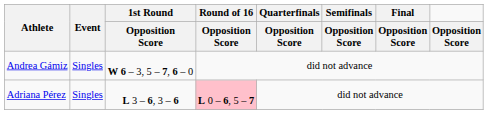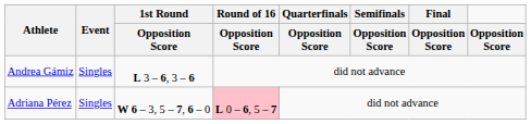Andrea Gámiz | 1st Round / Opposition Score: W 6 – 3, 5 – 7, 6 – 0 -> L 3 – 6, 3 – 6
Adriana Pérez | 1st Round / Opposition Score: L 3 – 6, 3 – 6 -> W 6 – 3, 5 – 7, 6 – 0
